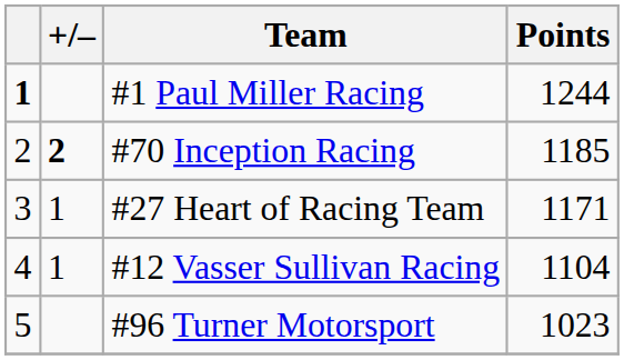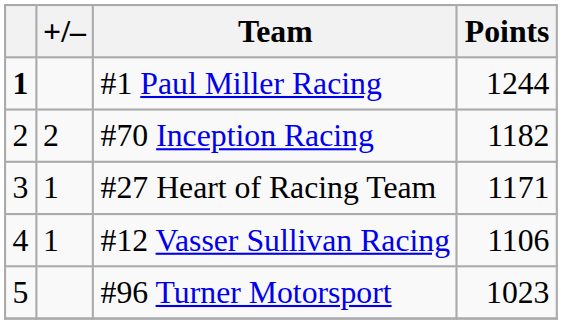#70 Inception Racing | +/–: bold -> normal
#70 Inception Racing | Points: 1185 -> 1182
#12 Vasser Sullivan Racing | Points: 1104 -> 1106
